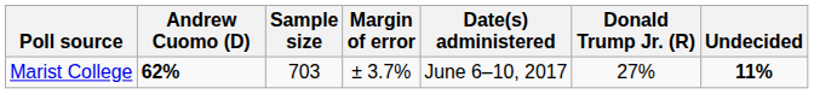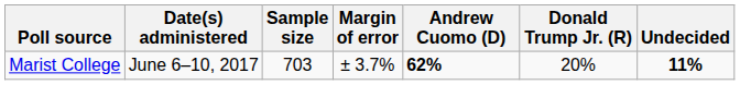columns swapped: Date(s) administered <-> Andrew Cuomo (D)
Marist College | Donald Trump Jr. (R): 27% -> 20%
